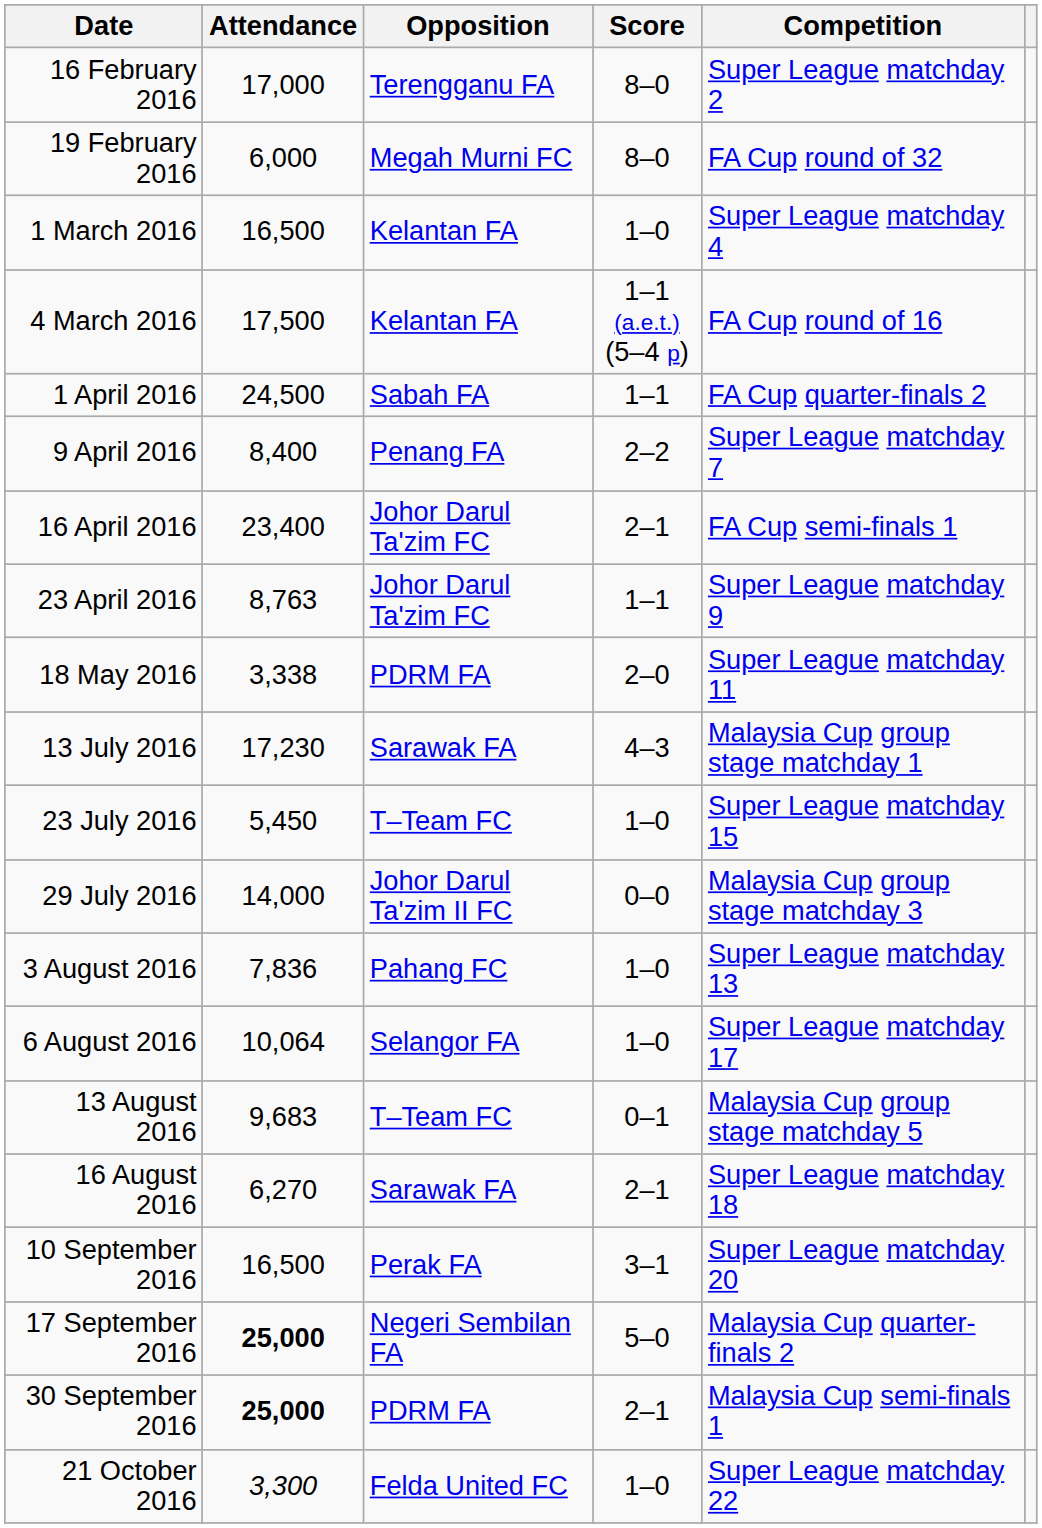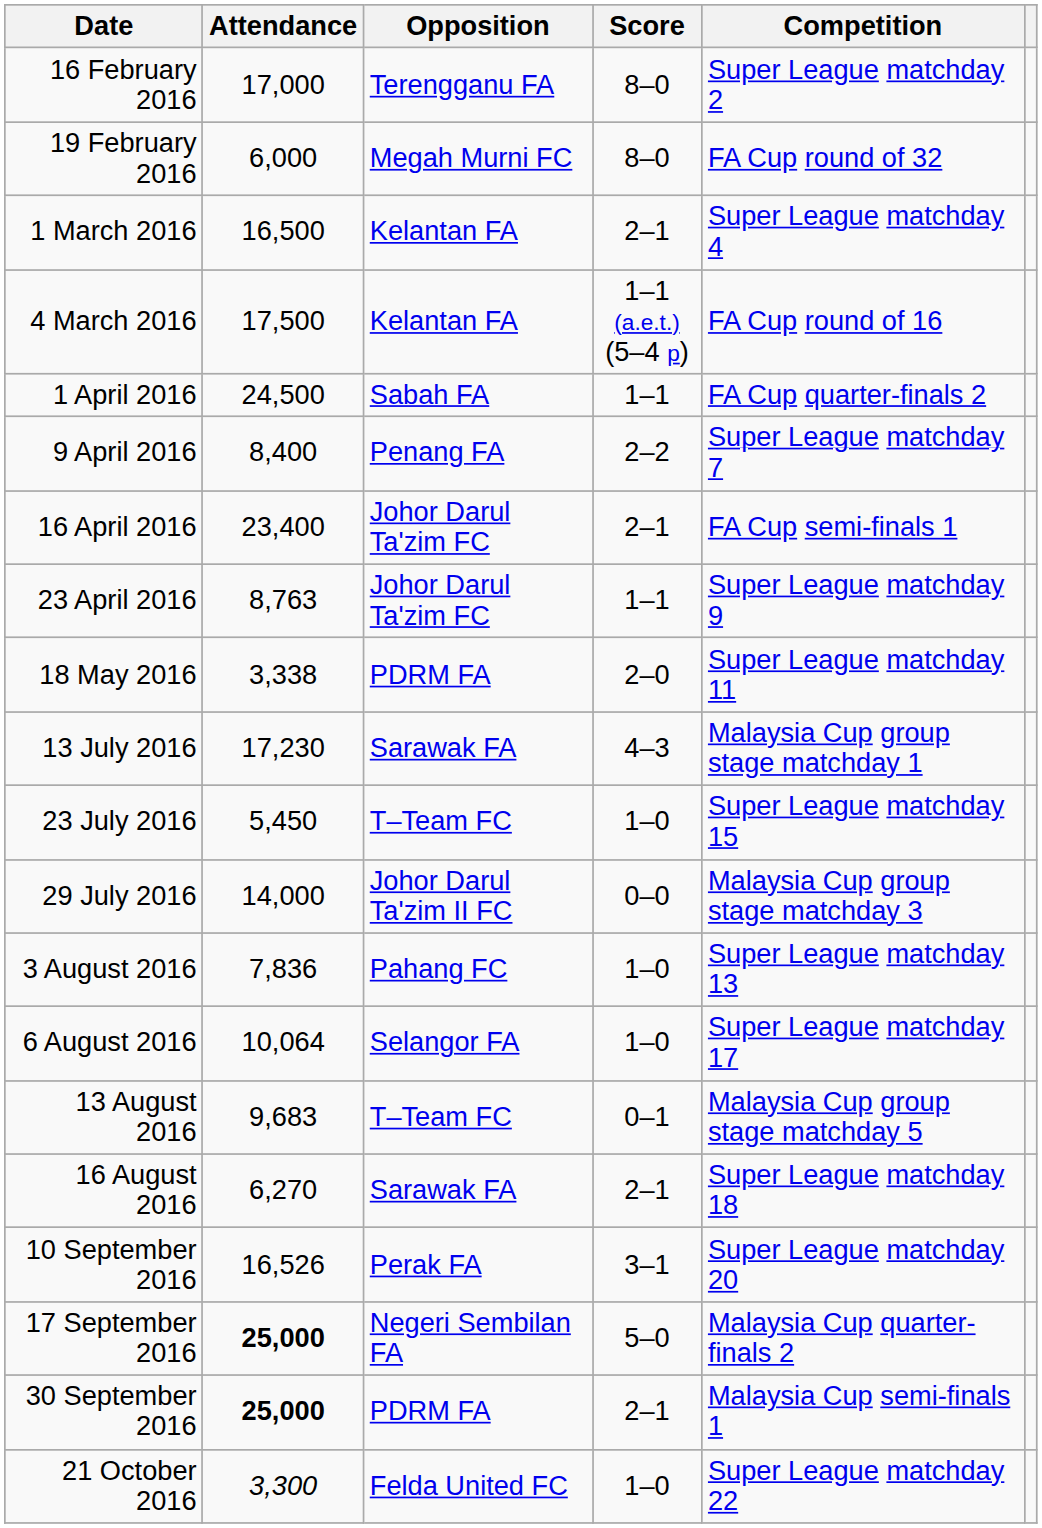1 March 2016 | Score: 1–0 -> 2–1
10 September 2016 | Attendance: 16,500 -> 16,526
